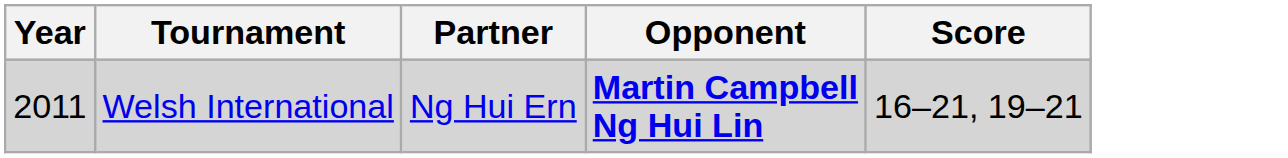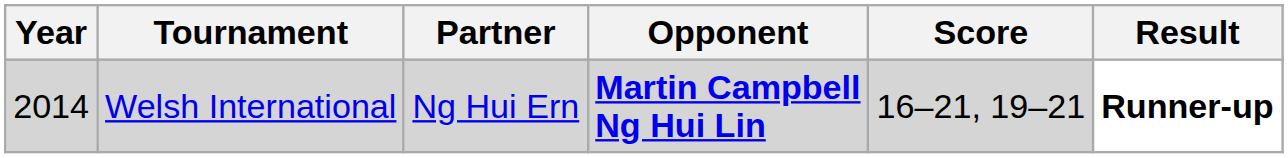+ column: Result | Runner-up
Welsh International | Year: 2011 -> 2014
